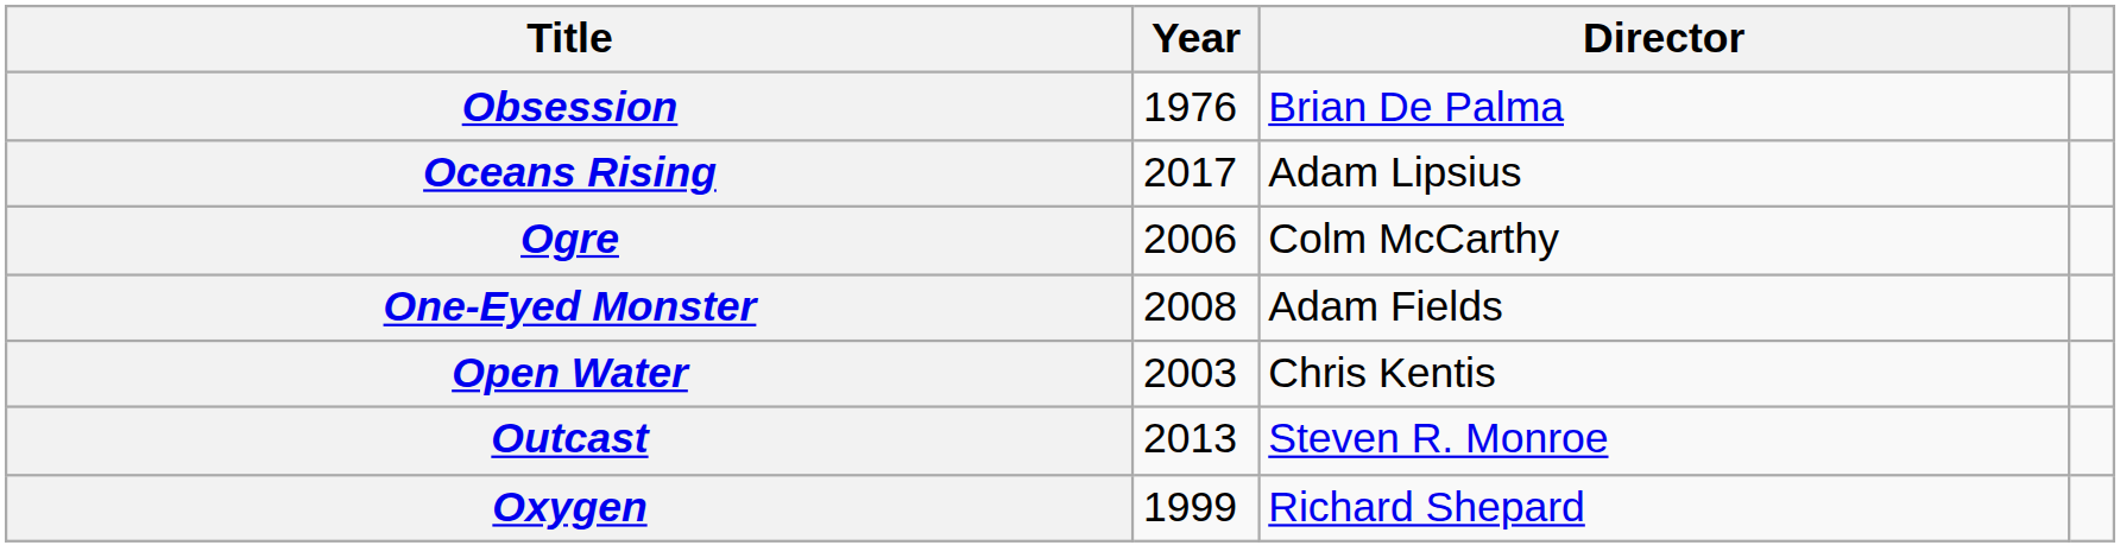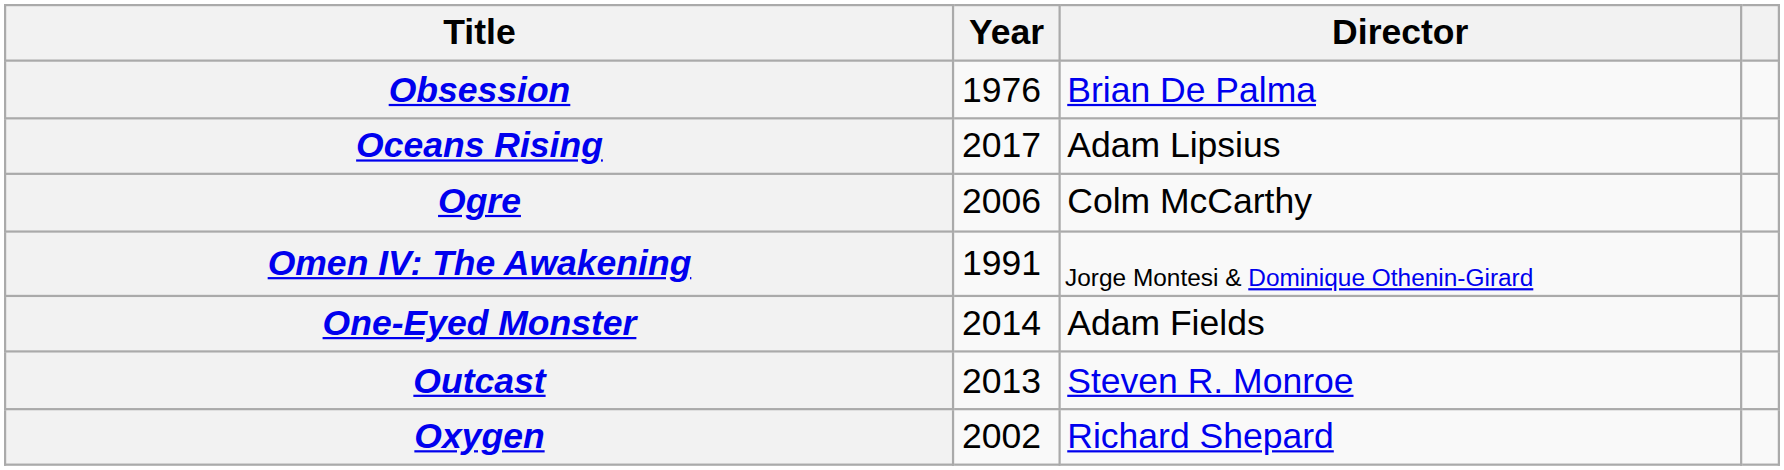+ row: Omen IV: The Awakening | 1991 | Jorge Montesi & Dominique Othenin-Girard
One-Eyed Monster | Year: 2008 -> 2014
- row: Open Water | 2003 | Chris Kentis
Oxygen | Year: 1999 -> 2002
